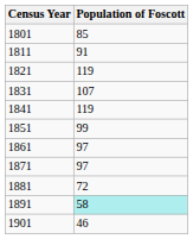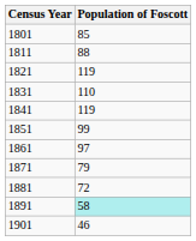1811 | Population of Foscott: 91 -> 88
1831 | Population of Foscott: 107 -> 110
1871 | Population of Foscott: 97 -> 79
